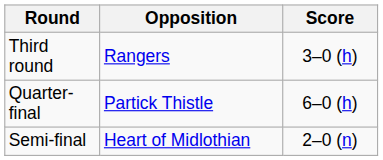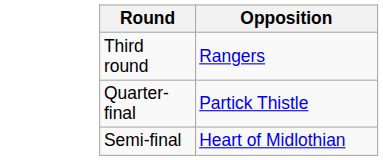- column: Score | 3–0 (h) | 6–0 (h) | 2–0 (n)
